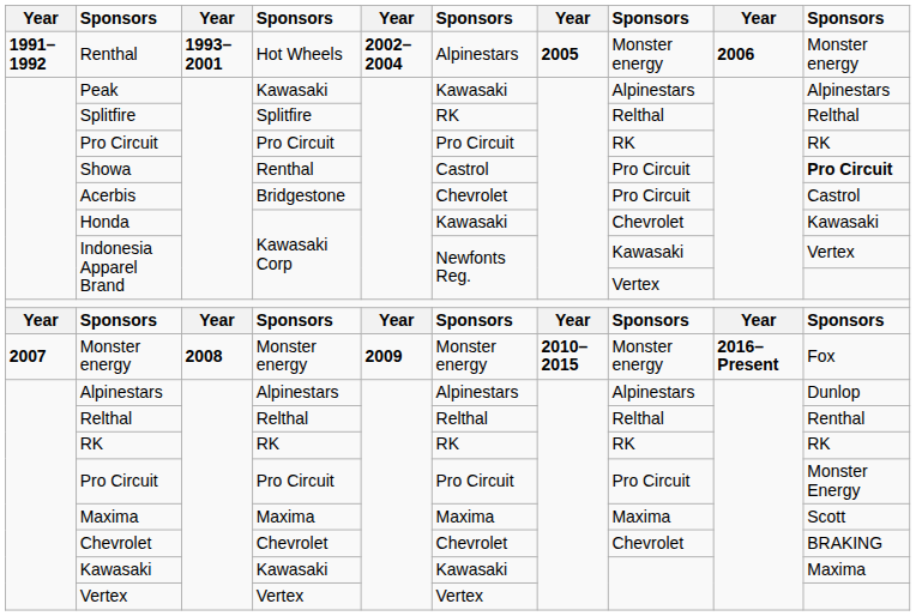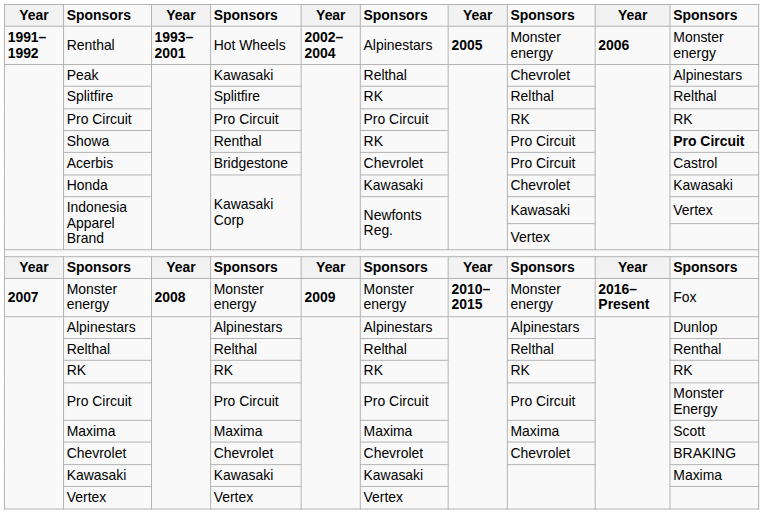Peak | column 6: Kawasaki -> Relthal
Peak | column 8: Alpinestars -> Chevrolet
Showa | column 6: Castrol -> RK
